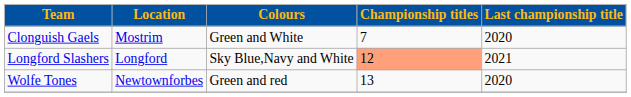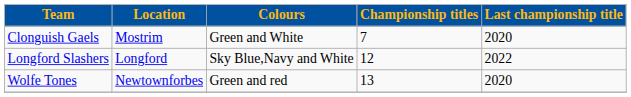Longford Slashers | Championship titles: lightsalmon background -> no background
Longford Slashers | Last championship title: 2021 -> 2022
